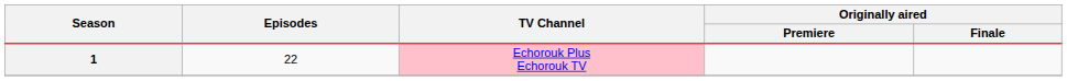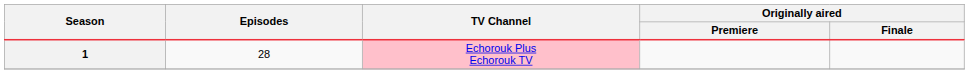1 | Episodes: 22 -> 28
